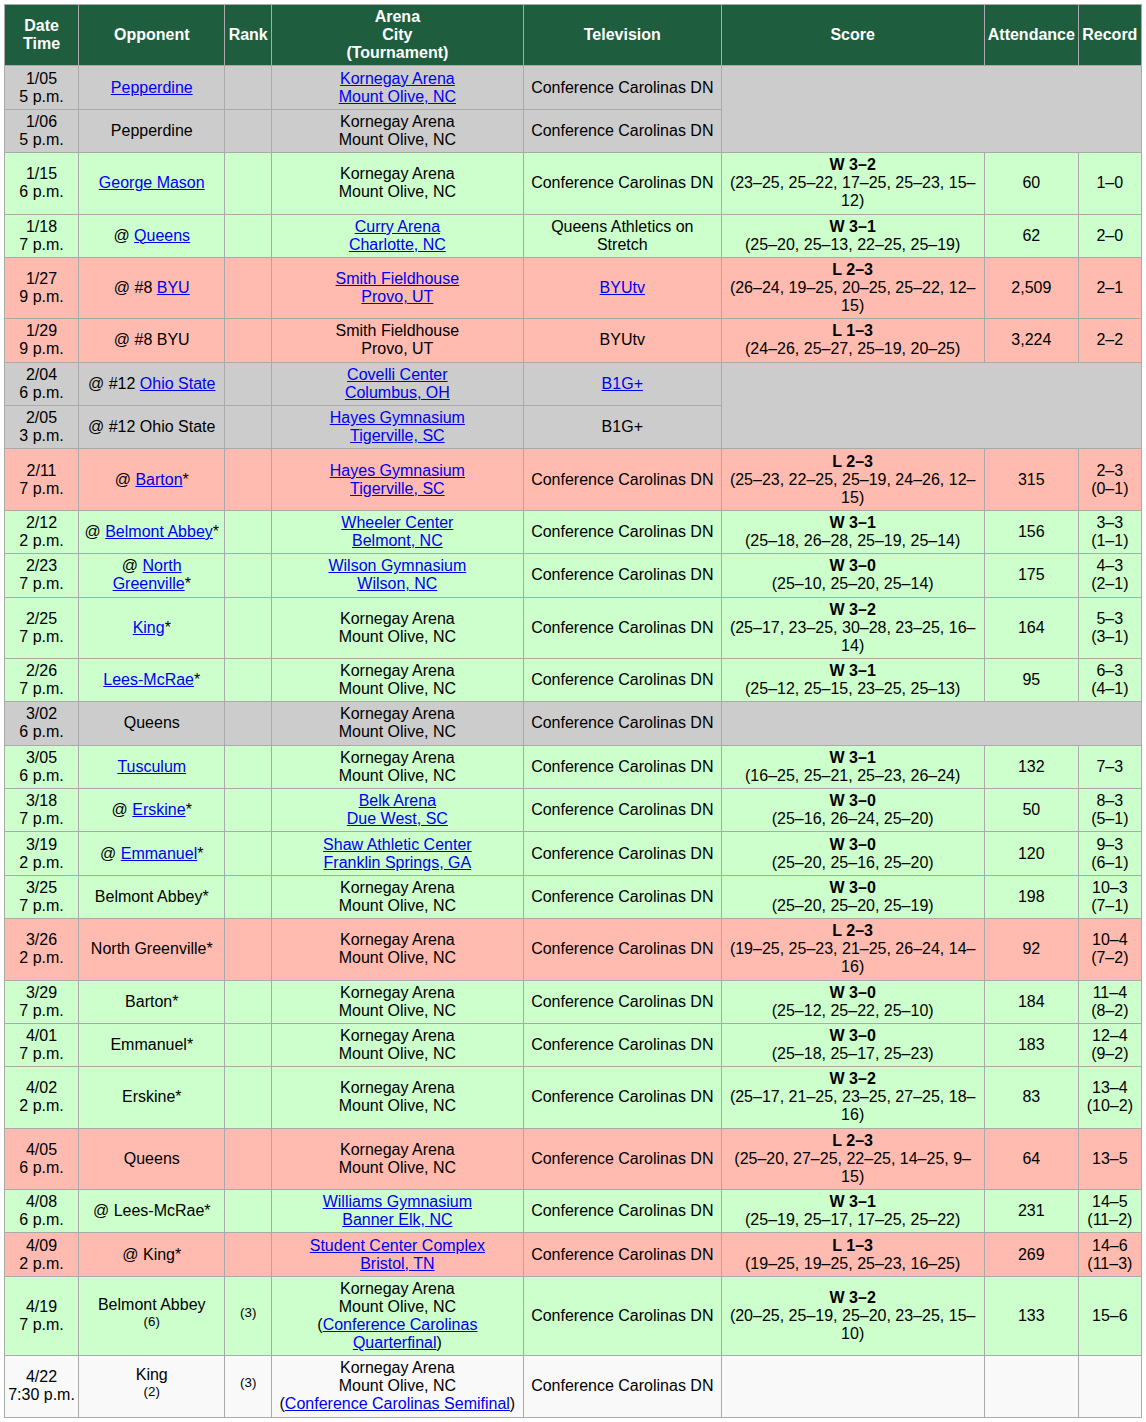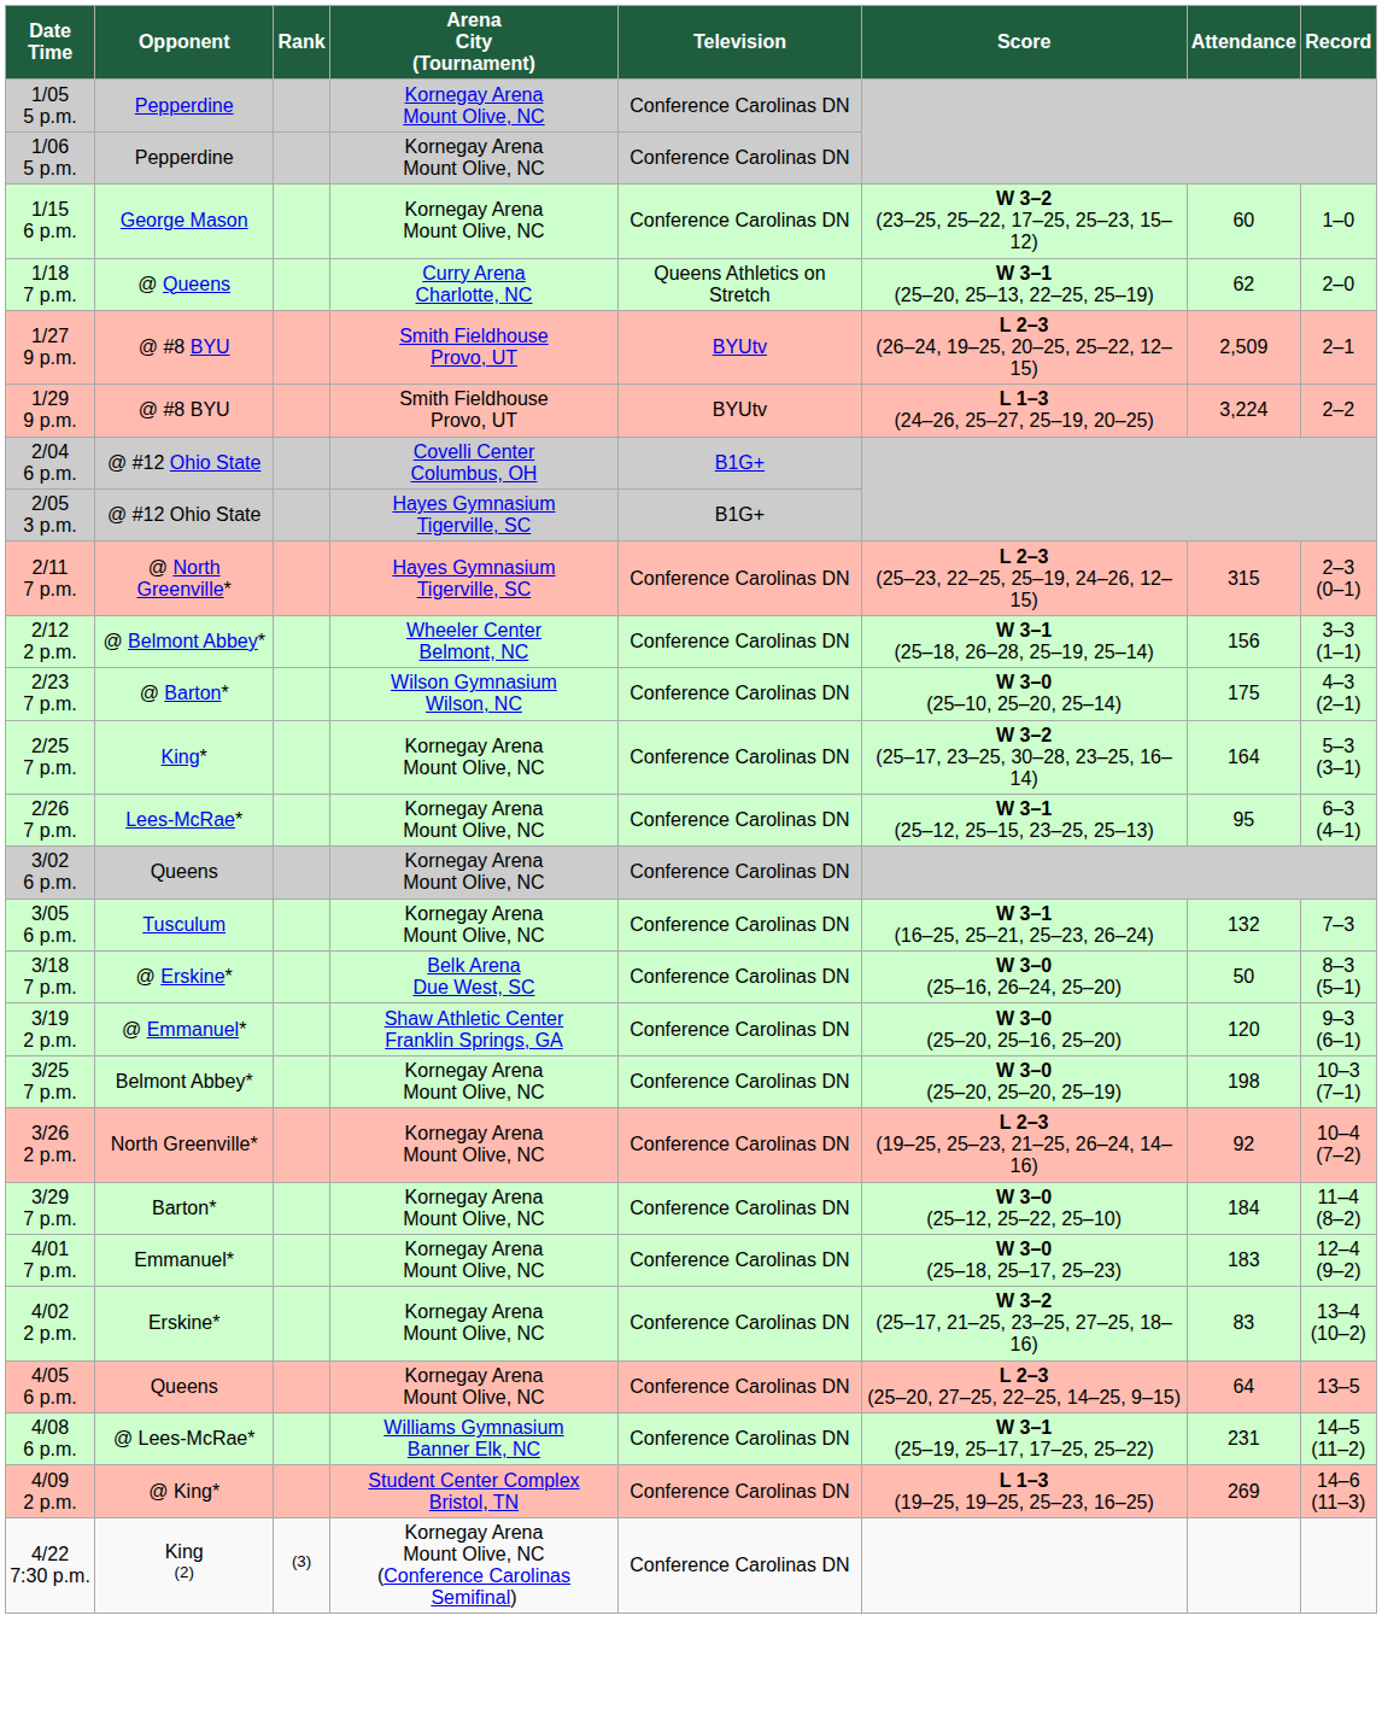2/11 7 p.m. | Opponent: @ Barton* -> @ North Greenville*
2/23 7 p.m. | Opponent: @ North Greenville* -> @ Barton*
- row: 4/19 7 p.m. | Belmont Abbey (6) | (3) | Kornegay Arena Mount Olive, NC (Conference Carolinas Quarterfinal) | Conference Carolinas DN | W 3–2 (20–25, 25–19, 25–20, 23–25, 15–10) | 133 | 15–6
